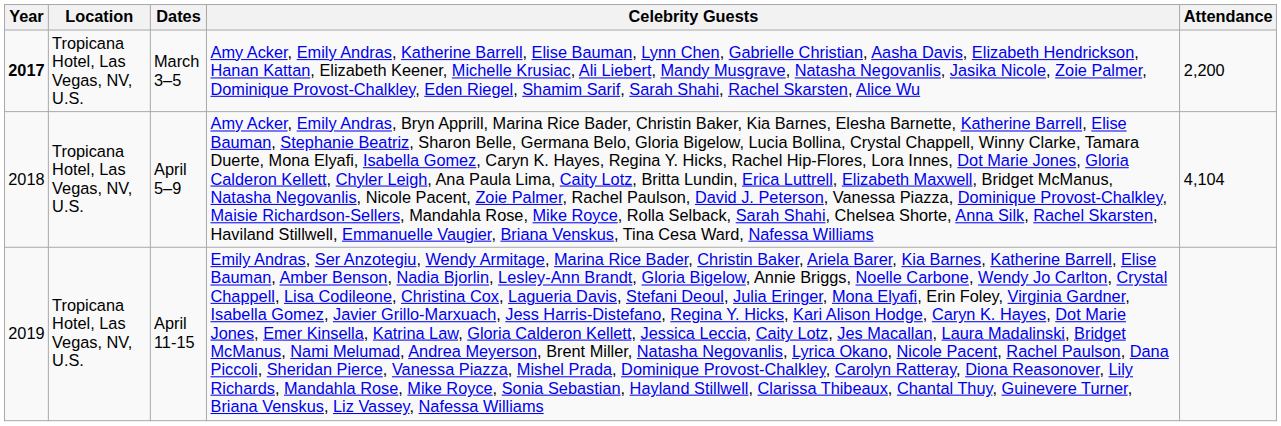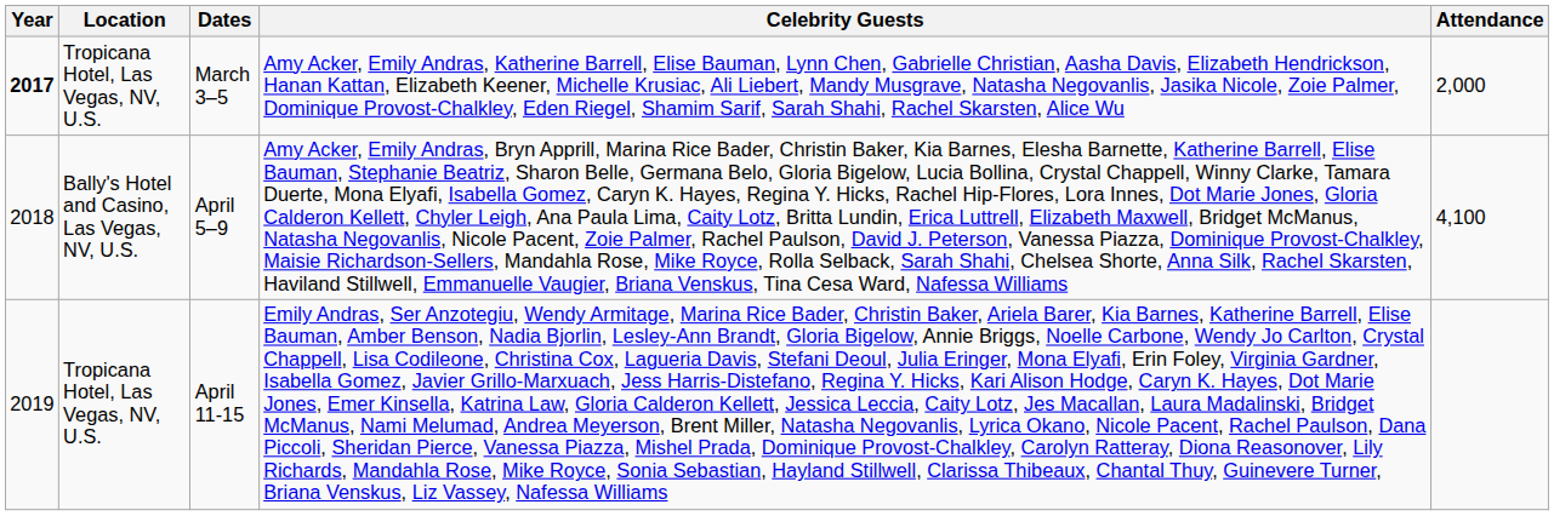March 3–5 | Attendance: 2,200 -> 2,000
April 5–9 | Location: Tropicana Hotel, Las Vegas, NV, U.S. -> Bally's Hotel and Casino, Las Vegas, NV, U.S.
April 5–9 | Attendance: 4,104 -> 4,100
